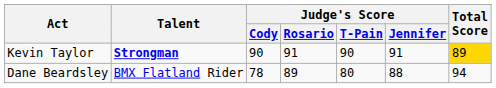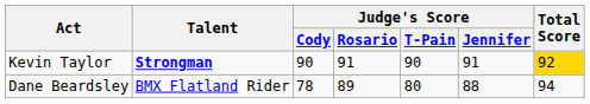Kevin Taylor | Total Score: 89 -> 92
